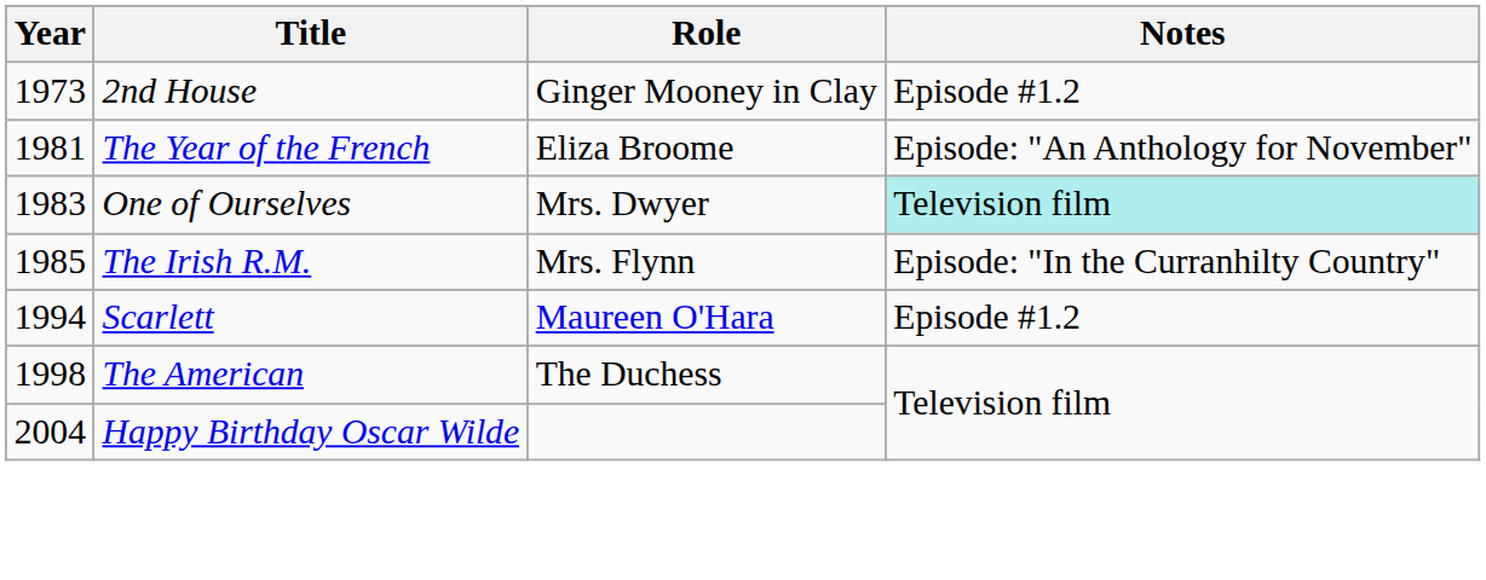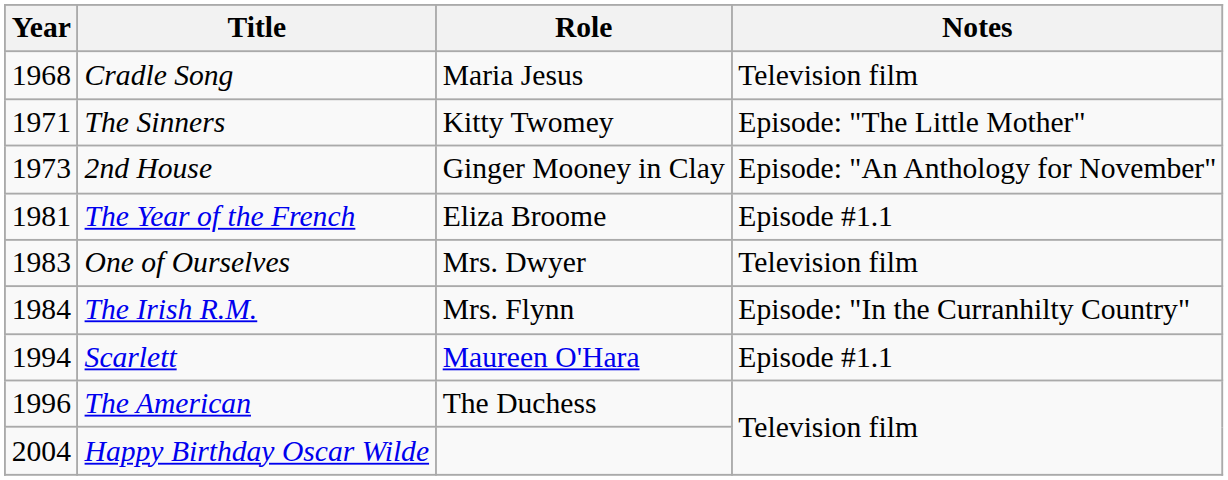+ row: 1968 | Cradle Song | Maria Jesus | Television film
+ row: 1971 | The Sinners | Kitty Twomey | Episode: "The Little Mother"
2nd House | Notes: Episode #1.2 -> Episode: "An Anthology for November"
The Year of the French | Notes: Episode: "An Anthology for November" -> Episode #1.1
One of Ourselves | Notes: paleturquoise background -> no background
The Irish R.M. | Year: 1985 -> 1984
Scarlett | Notes: Episode #1.2 -> Episode #1.1
The American | Year: 1998 -> 1996
